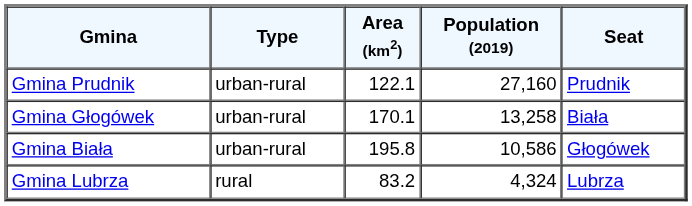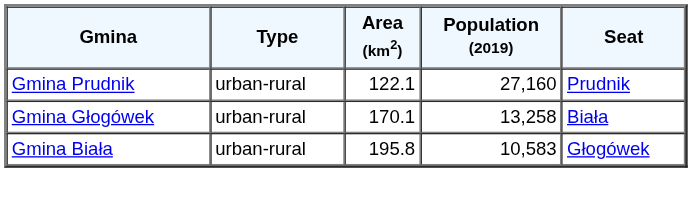Gmina Biała | Population (2019): 10,586 -> 10,583
- row: Gmina Lubrza | rural | 83.2 | 4,324 | Lubrza
